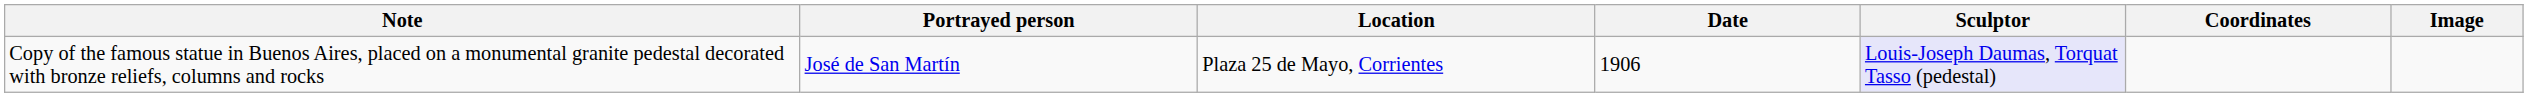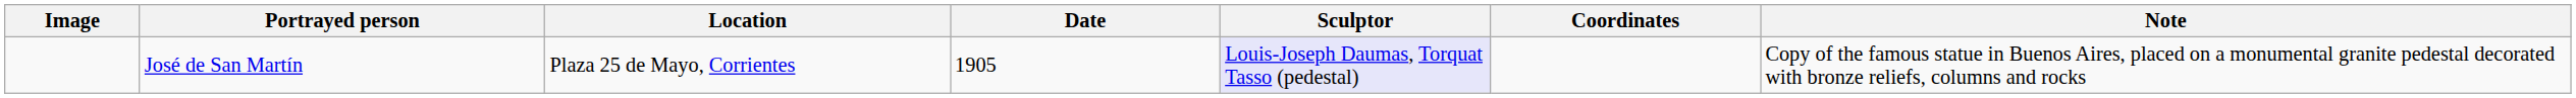columns swapped: Image <-> Note
José de San Martín | Date: 1906 -> 1905
